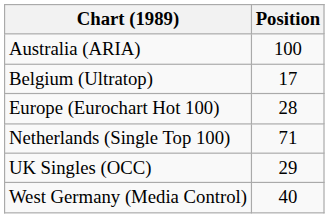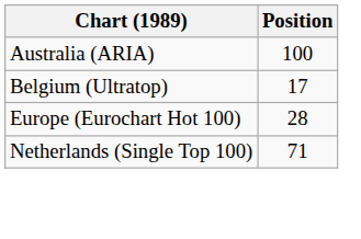- row: UK Singles (OCC) | 29
- row: West Germany (Media Control) | 40
